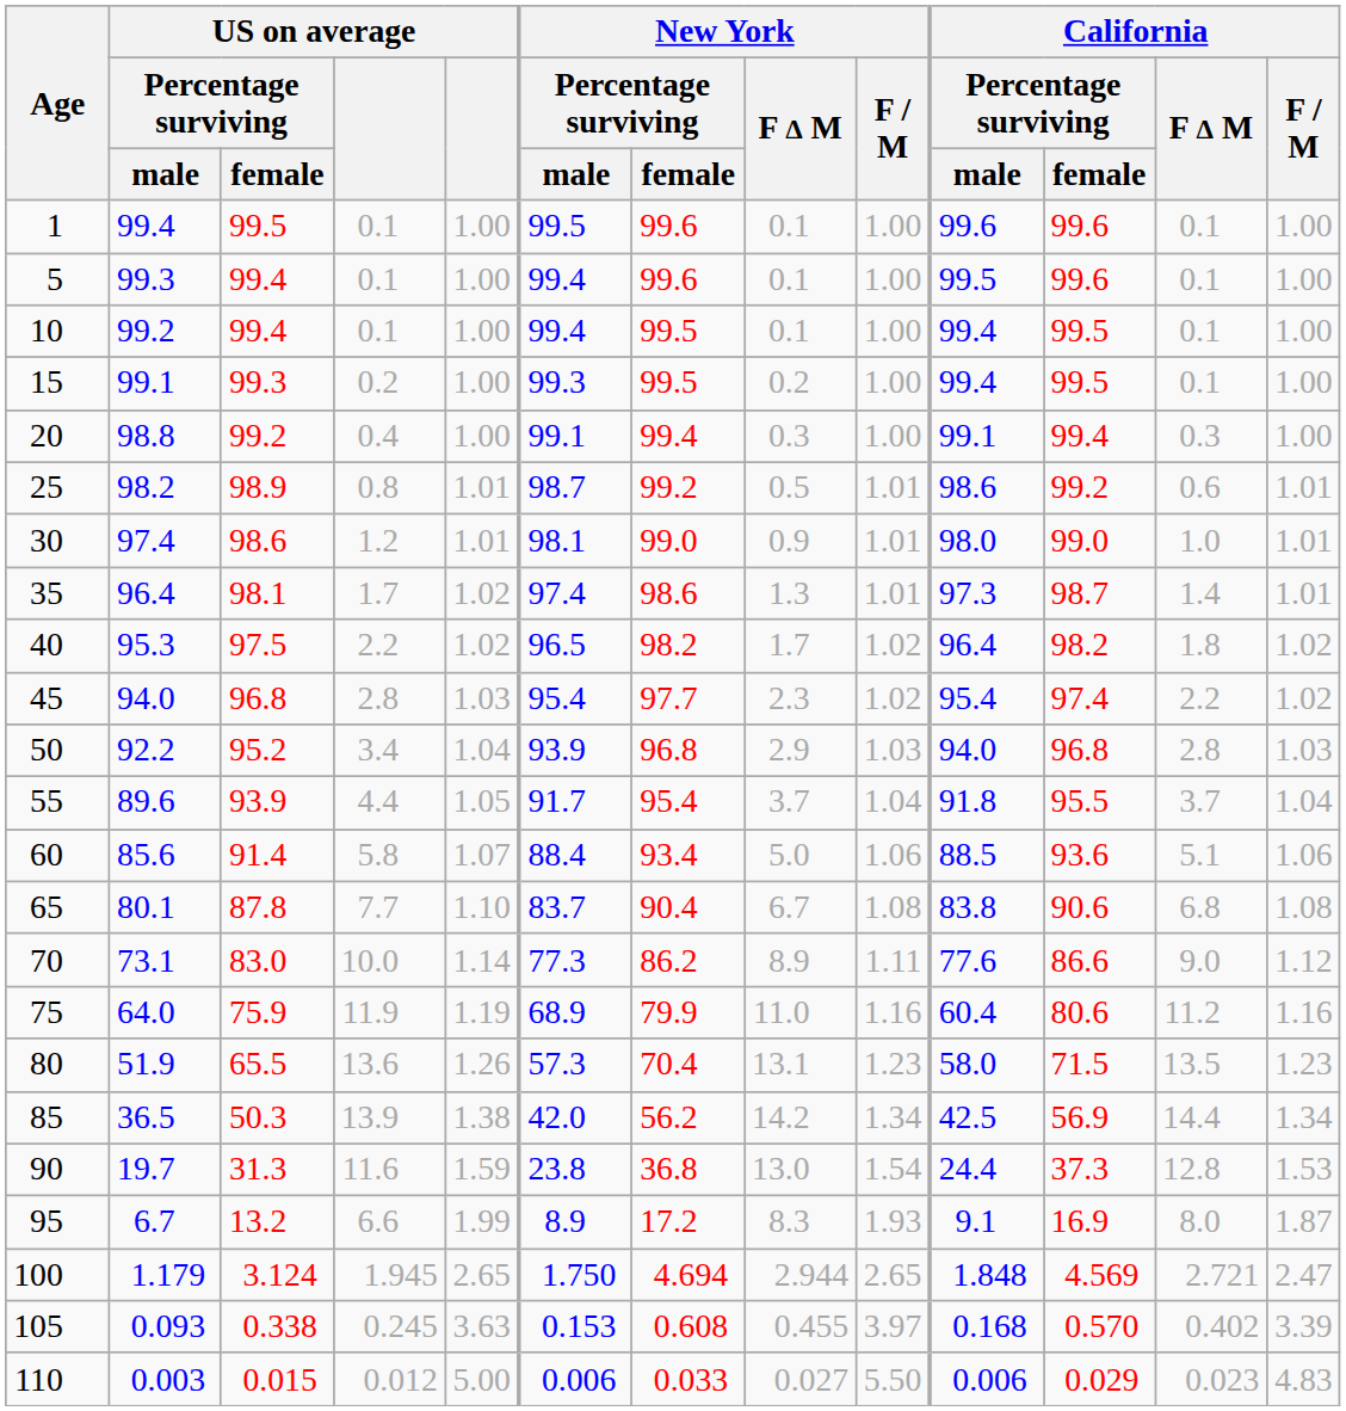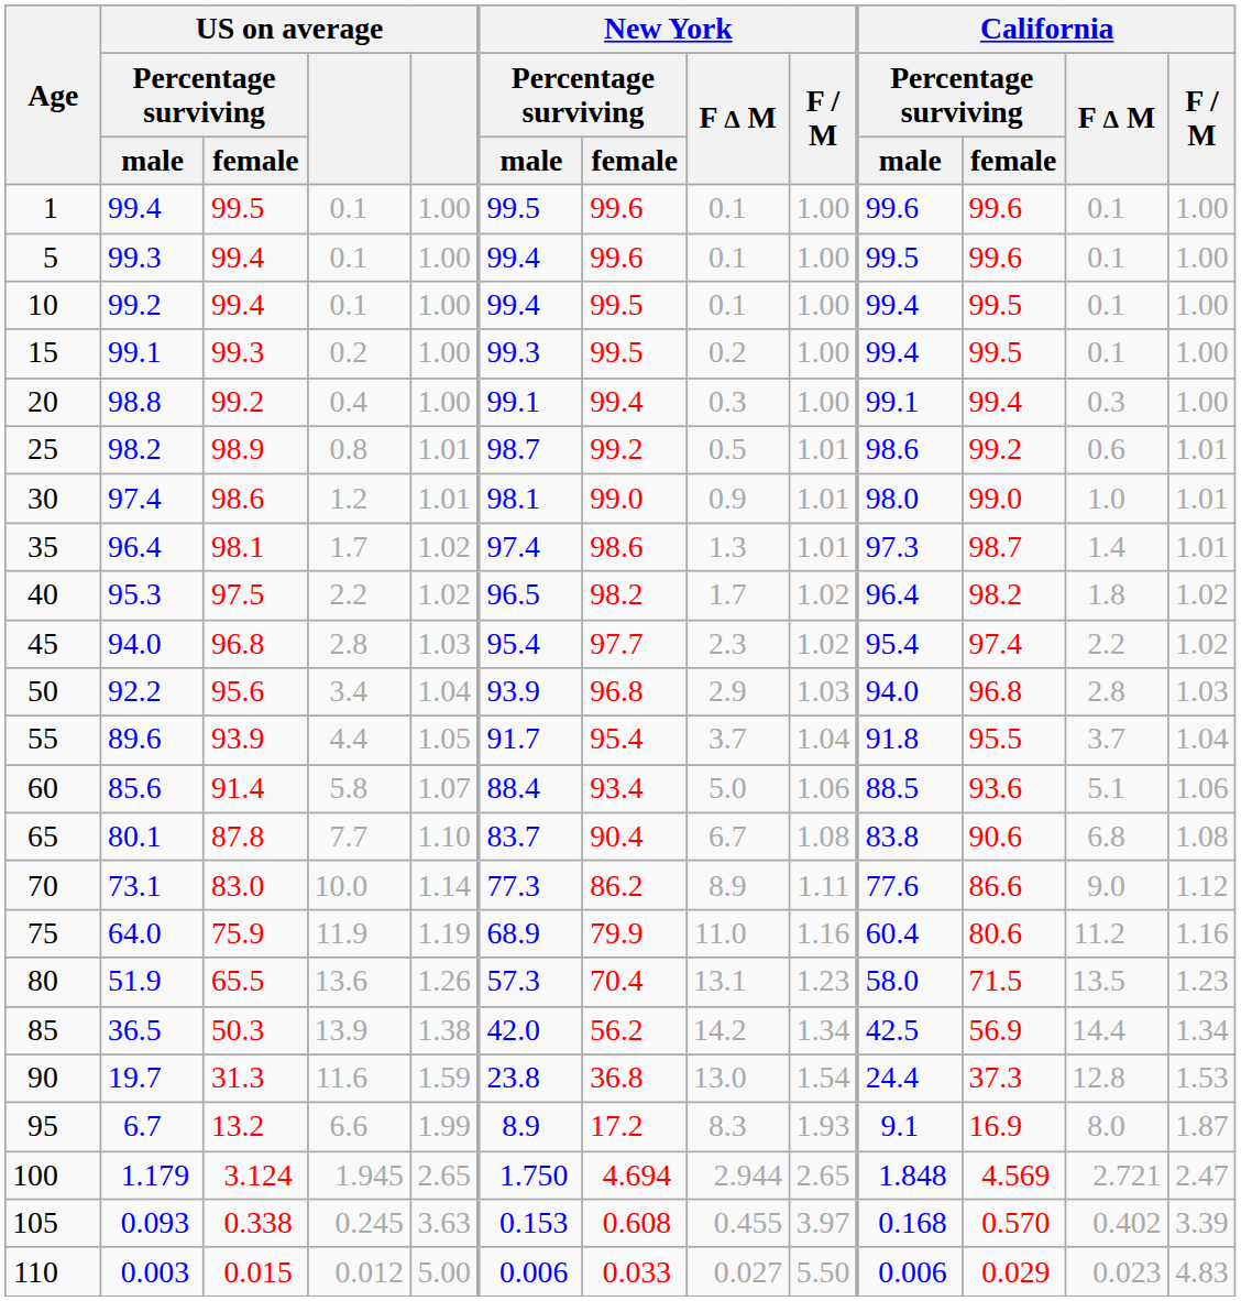50 | US on average / Percentage surviving / female: 95.2 -> 95.6
